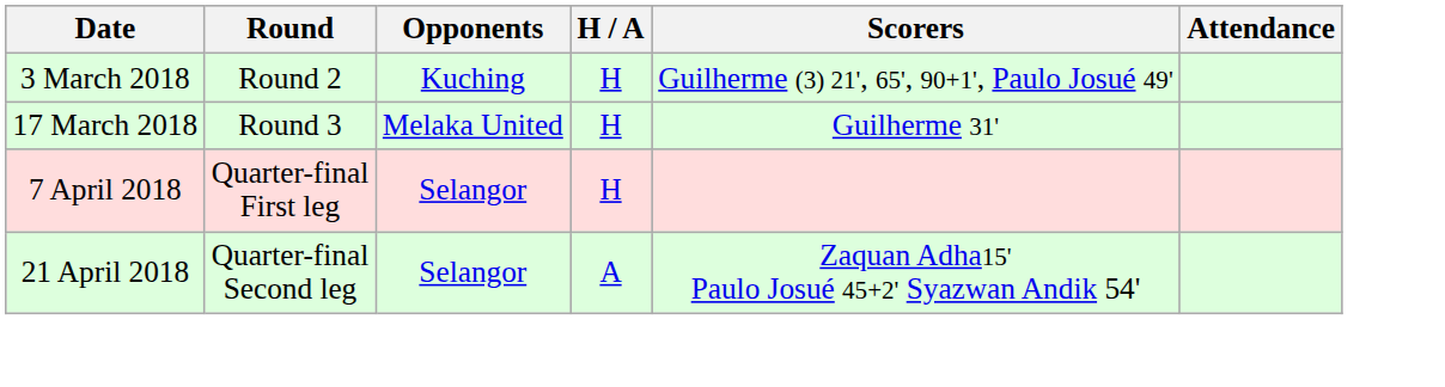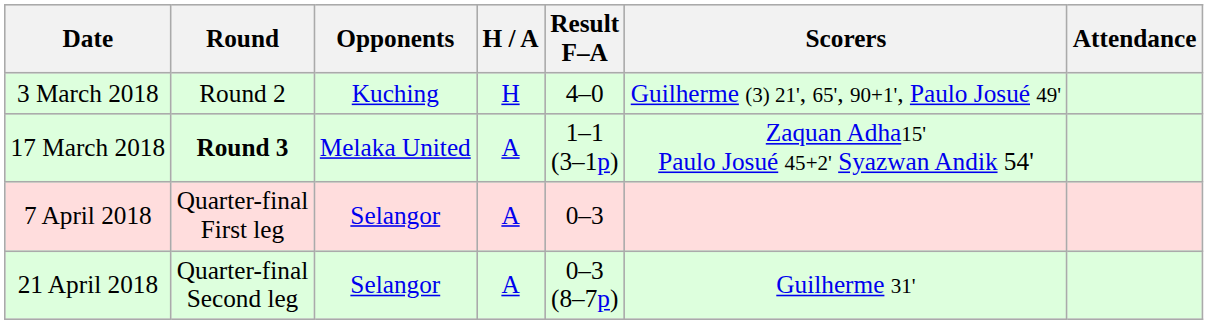+ column: Result F–A | 4–0 | 1–1 (3–1p) | 0–3 | 0–3 (8–7p)
17 March 2018 | Round: normal -> bold
17 March 2018 | H / A: H -> A
17 March 2018 | Scorers: Guilherme 31' -> Zaquan Adha15' Paulo Josué 45+2' Syazwan Andik 54'
7 April 2018 | H / A: H -> A
21 April 2018 | Scorers: Zaquan Adha15' Paulo Josué 45+2' Syazwan Andik 54' -> Guilherme 31'
